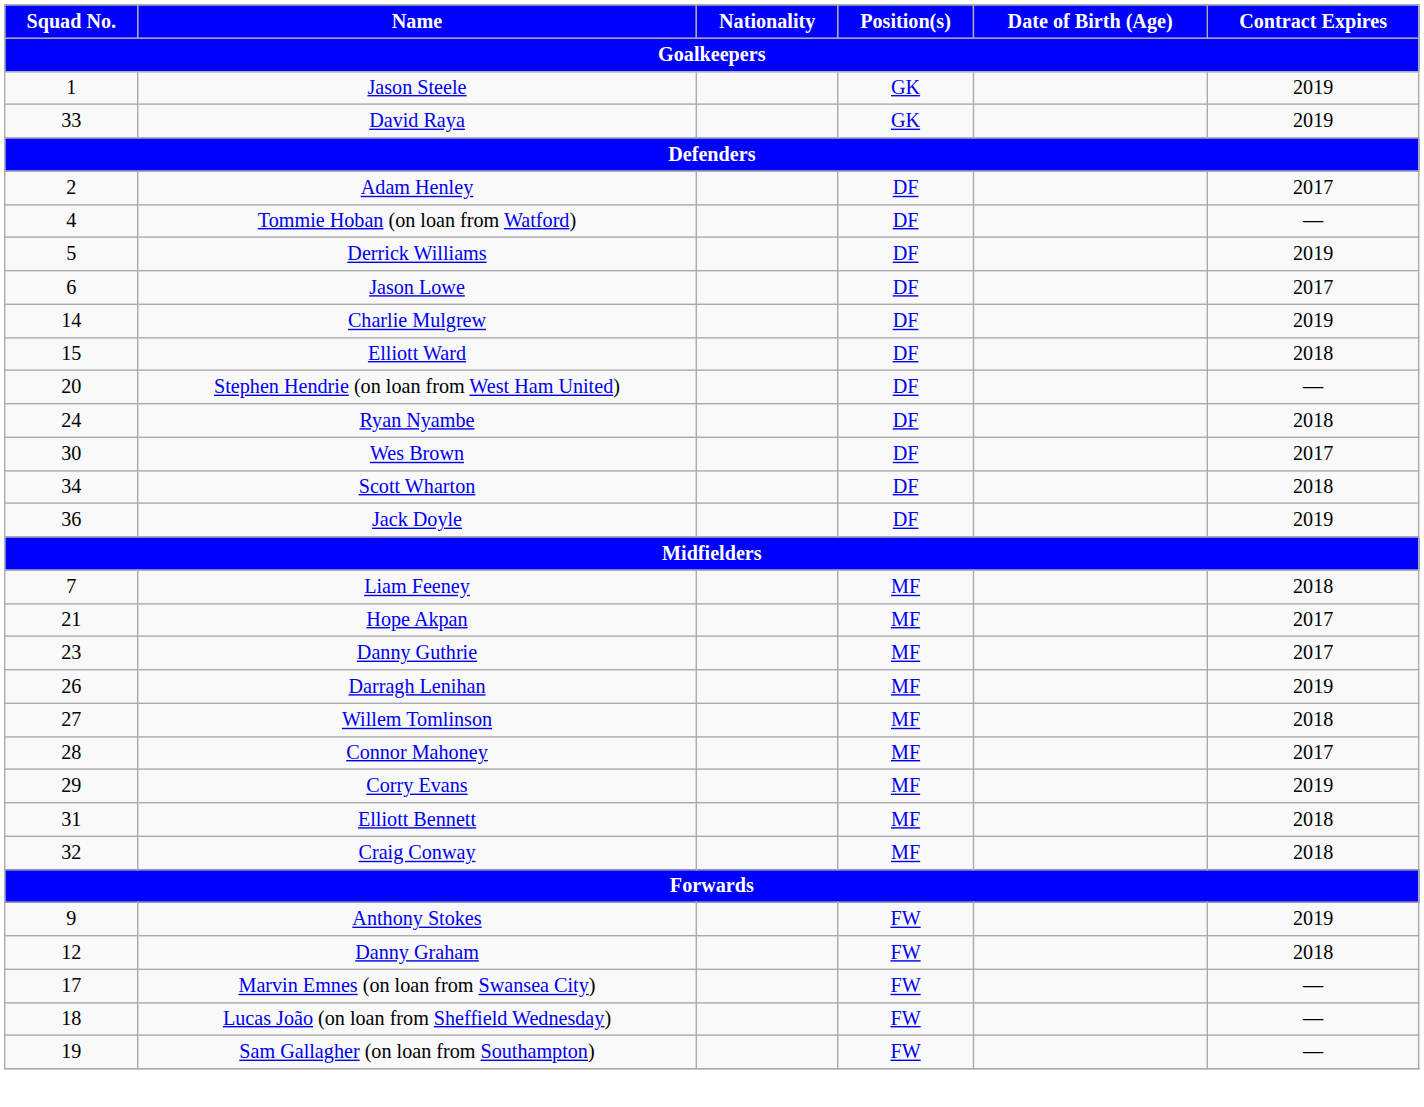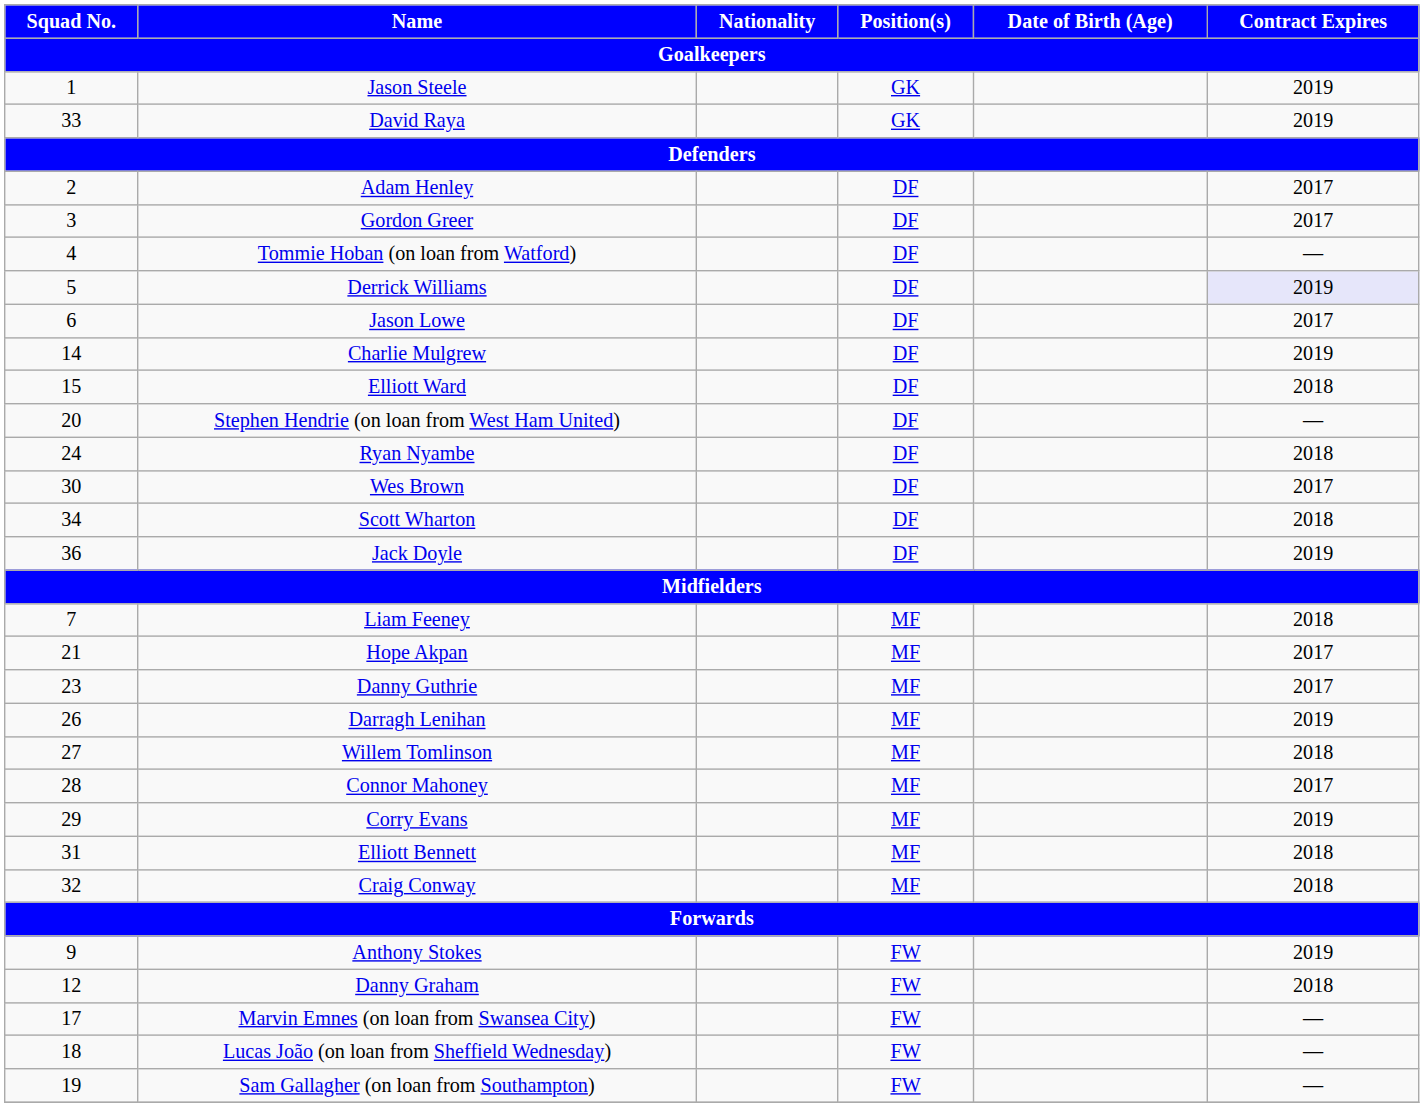+ row: 3 | Gordon Greer | DF | 2017
Derrick Williams | Contract Expires: no background -> lavender background
